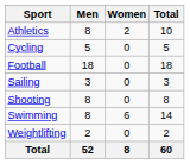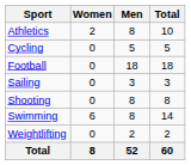columns swapped: Men <-> Women
